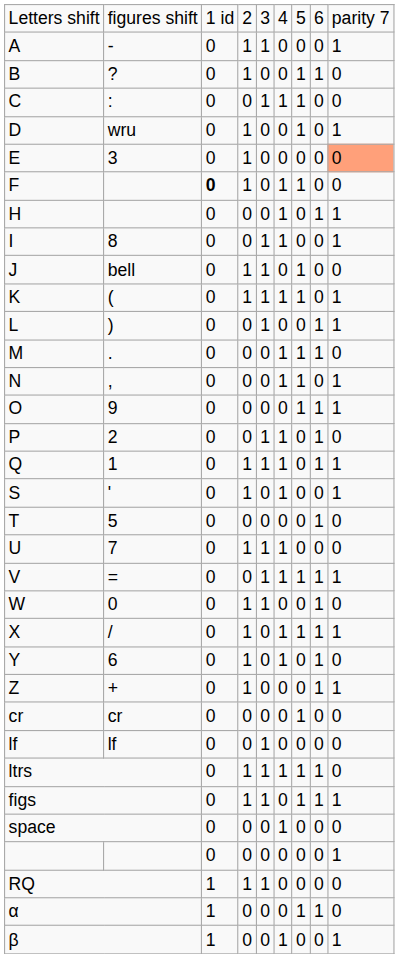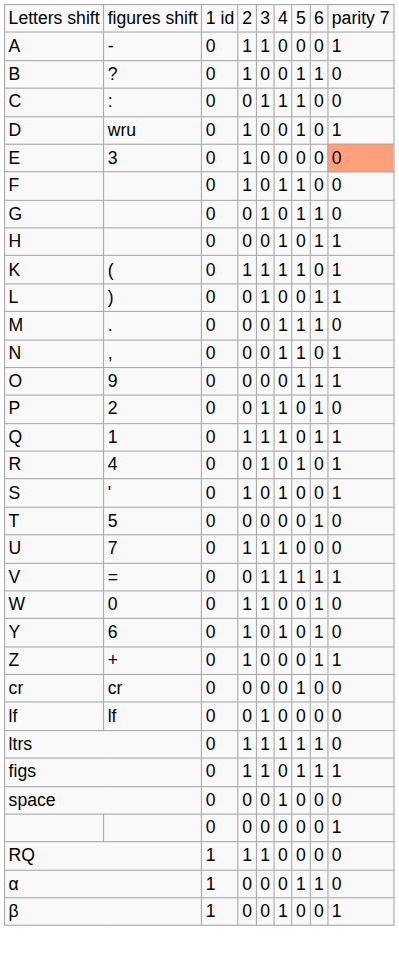F | column 3: bold -> normal
+ row: G | 0 | 0 | 1 | 0 | 1 | 1 | 0
- row: I | 8 | 0 | 0 | 1 | 1 | 0 | 0 | 1
- row: J | bell | 0 | 1 | 1 | 0 | 1 | 0 | 0
+ row: R | 4 | 0 | 0 | 1 | 0 | 1 | 0 | 1
- row: X | / | 0 | 1 | 0 | 1 | 1 | 1 | 1
